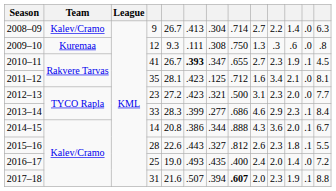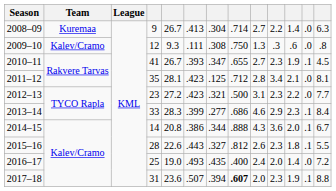2008–09 | Team: Kalev/Cramo -> Kuremaa
2009–10 | Team: Kuremaa -> Kalev/Cramo
2010–11 | column 6: bold -> normal
2011–12 | column 9: 1.6 -> 2.8
2012–13 | column 11: 2.0 -> 2.2
2017–18 | column 5: 21.6 -> 23.6
